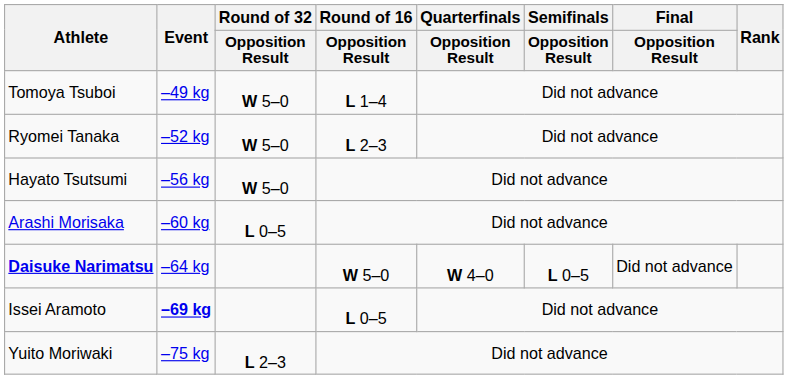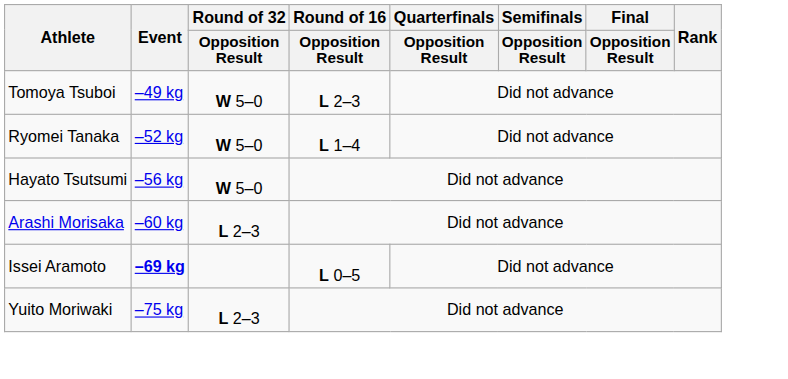Tomoya Tsuboi | Round of 16 / Opposition Result: L 1–4 -> L 2–3
Ryomei Tanaka | Round of 16 / Opposition Result: L 2–3 -> L 1–4
Arashi Morisaka | Round of 32 / Opposition Result: L 0–5 -> L 2–3
- row: Daisuke Narimatsu | –64 kg | W 5–0 | W 4–0 | L 0–5 | Did not advance
